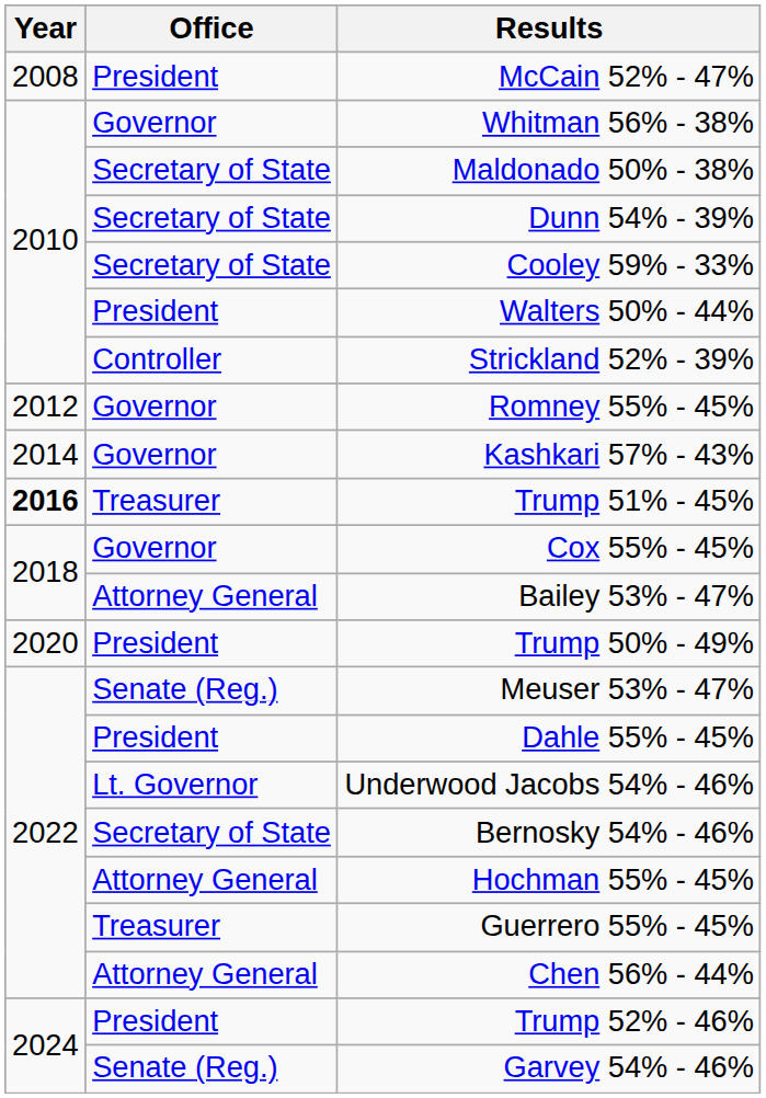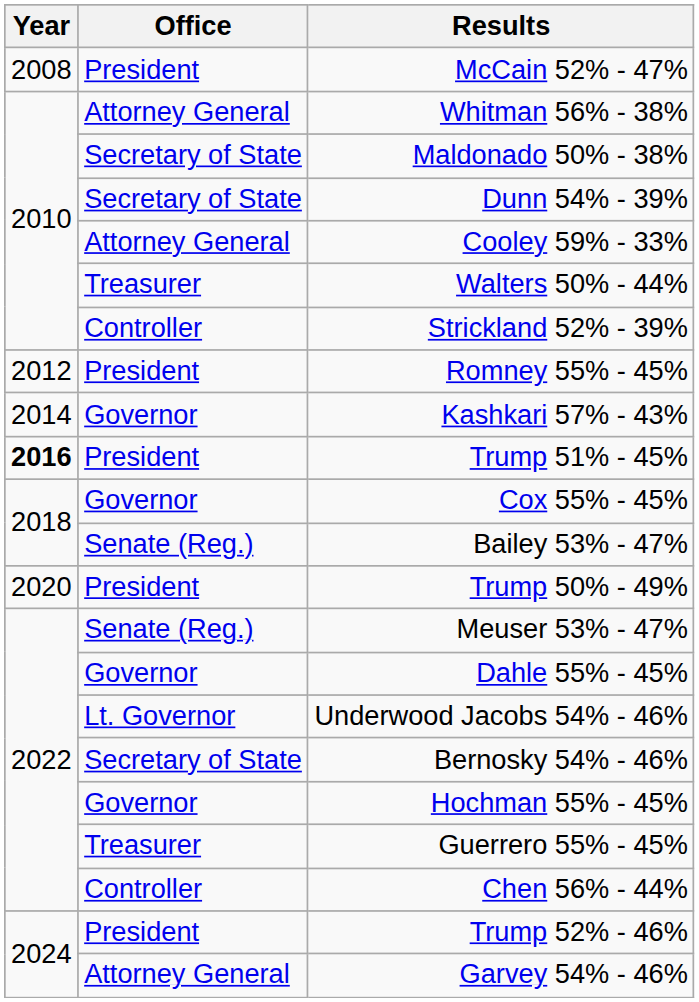Whitman 56% - 38% | Office: Governor -> Attorney General
Cooley 59% - 33% | Office: Secretary of State -> Attorney General
Walters 50% - 44% | Office: President -> Treasurer
Romney 55% - 45% | Office: Governor -> President
Trump 51% - 45% | Office: Treasurer -> President
Bailey 53% - 47% | Office: Attorney General -> Senate (Reg.)
Dahle 55% - 45% | Office: President -> Governor
Hochman 55% - 45% | Office: Attorney General -> Governor
Chen 56% - 44% | Office: Attorney General -> Controller
Garvey 54% - 46% | Office: Senate (Reg.) -> Attorney General
